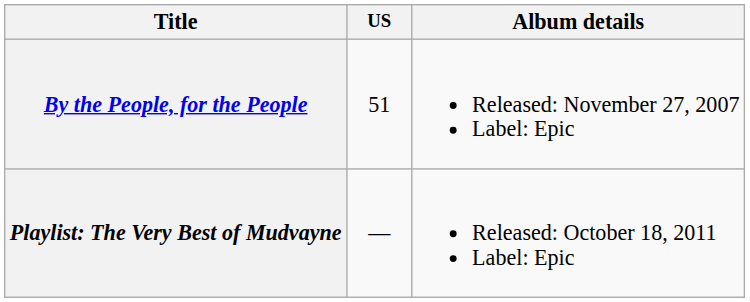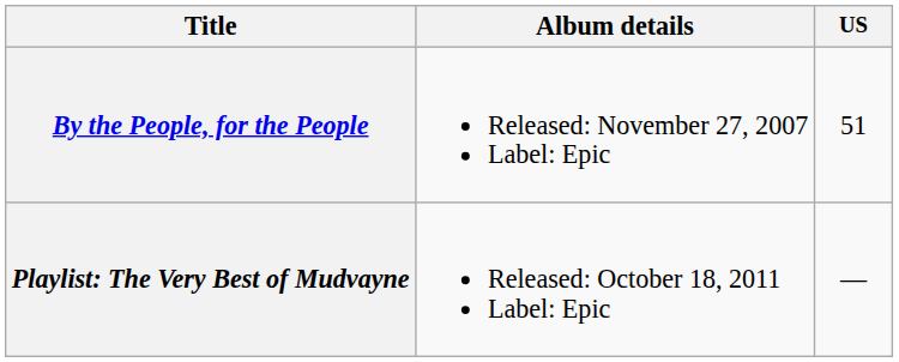columns swapped: Album details <-> US
